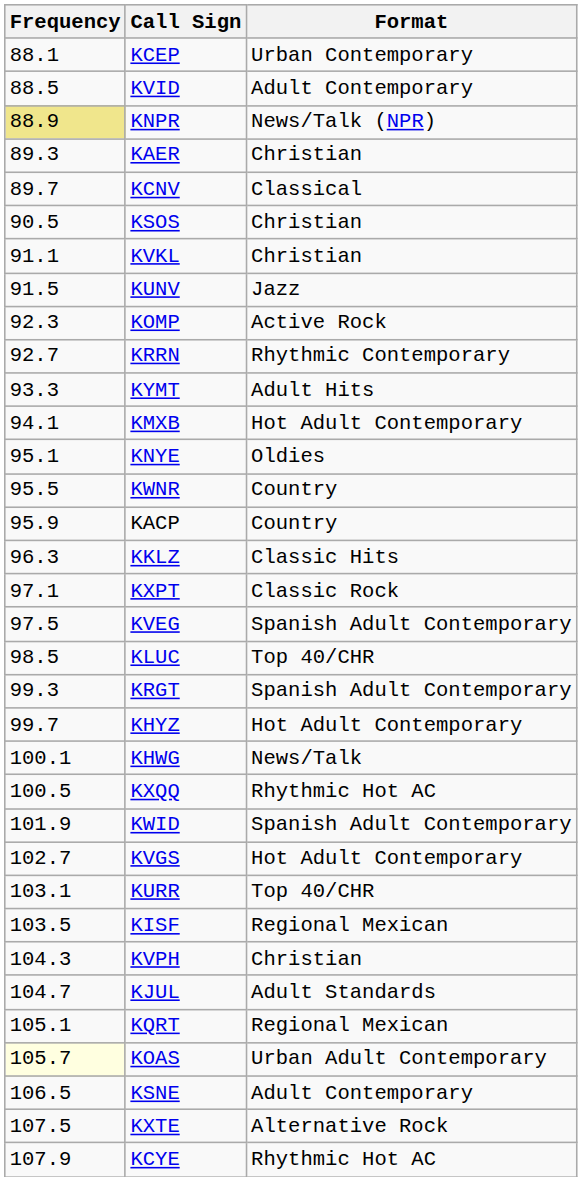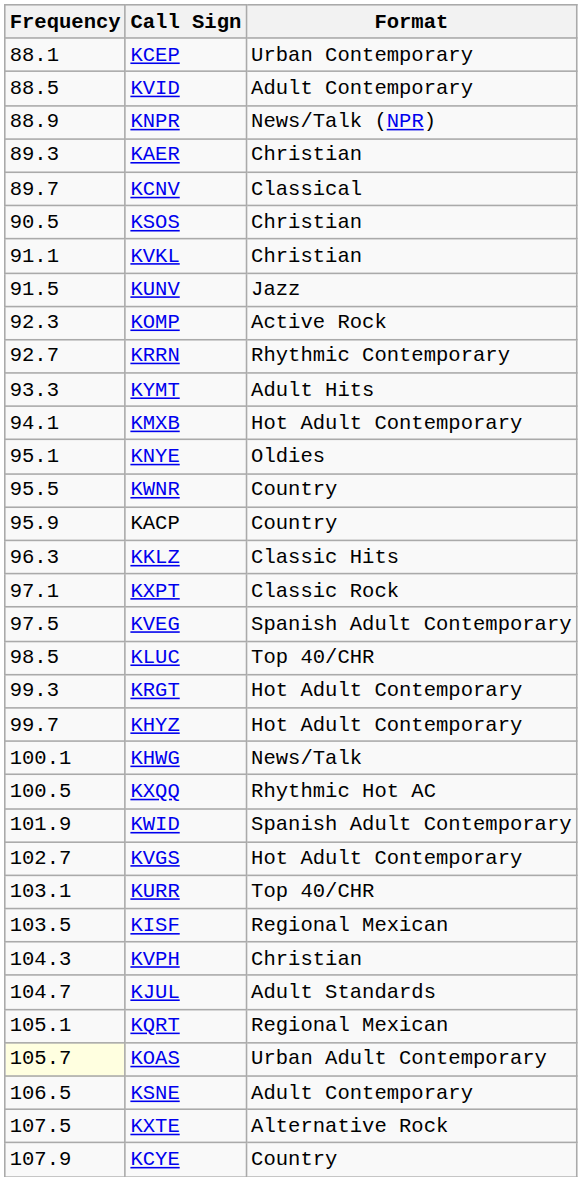KNPR | Frequency: khaki background -> no background
KRGT | Format: Spanish Adult Contemporary -> Hot Adult Contemporary
KCYE | Format: Rhythmic Hot AC -> Country
